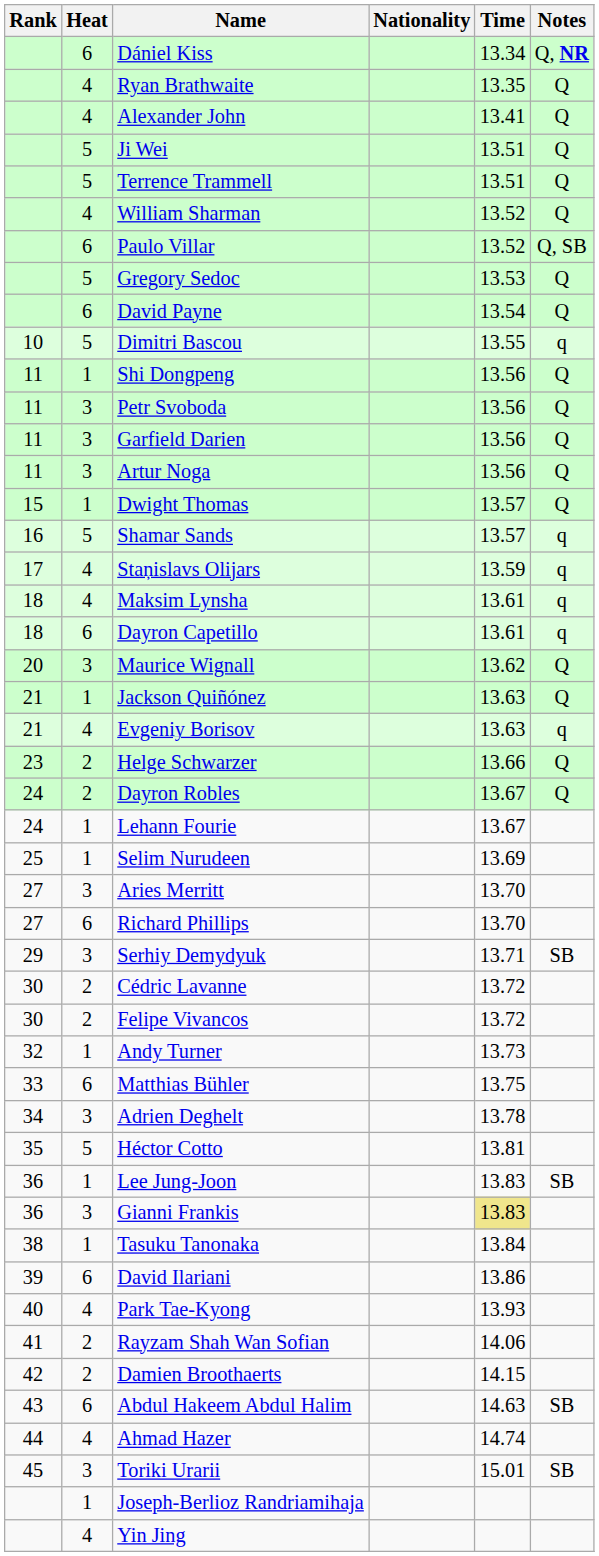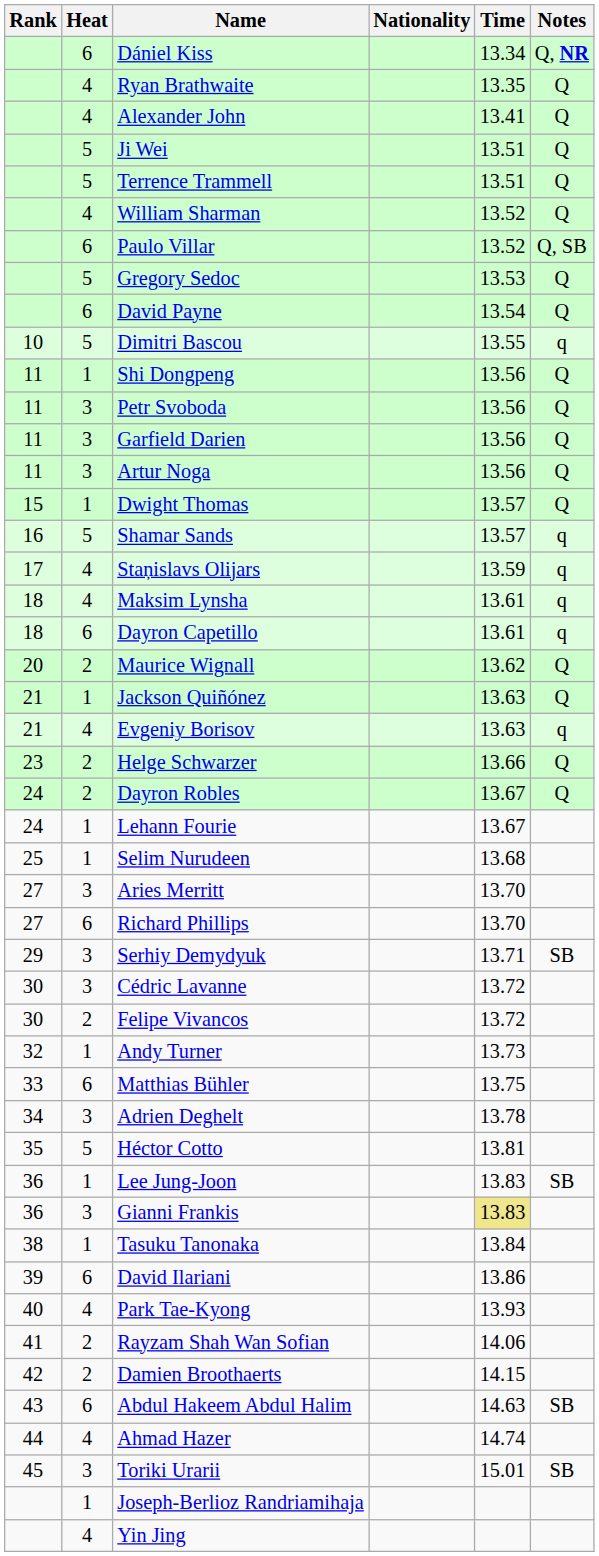Maurice Wignall | Heat: 3 -> 2
Selim Nurudeen | Time: 13.69 -> 13.68
Cédric Lavanne | Heat: 2 -> 3
